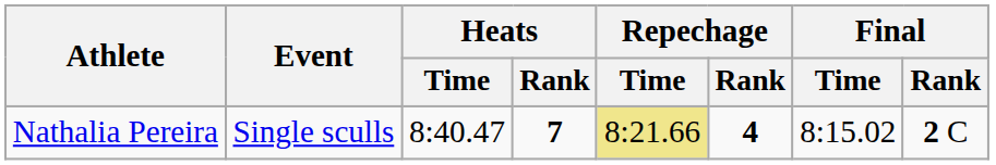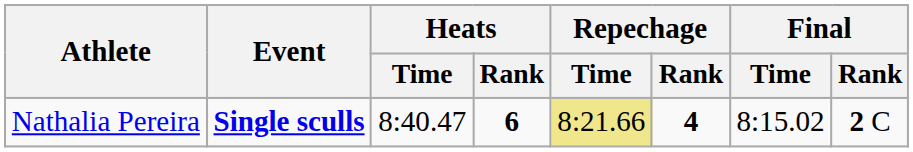Nathalia Pereira | Event: normal -> bold
Nathalia Pereira | Heats / Rank: 7 -> 6
